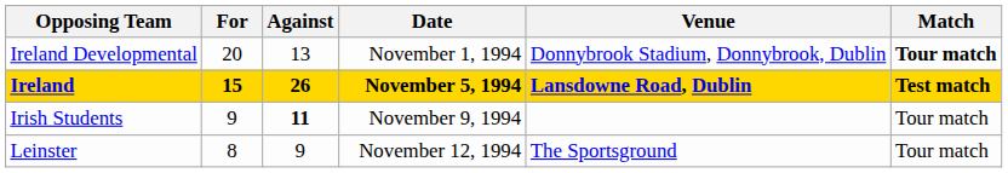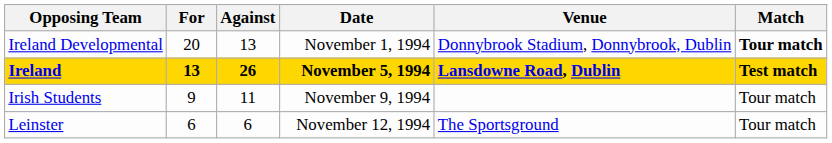Ireland | For: 15 -> 13
Irish Students | Against: bold -> normal
Leinster | For: 8 -> 6
Leinster | Against: 9 -> 6
